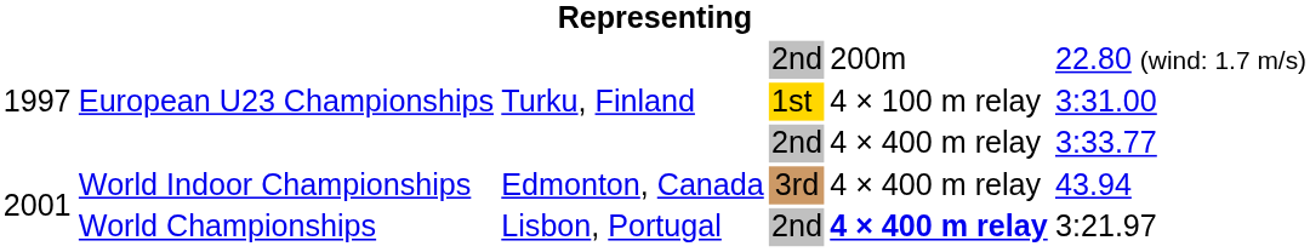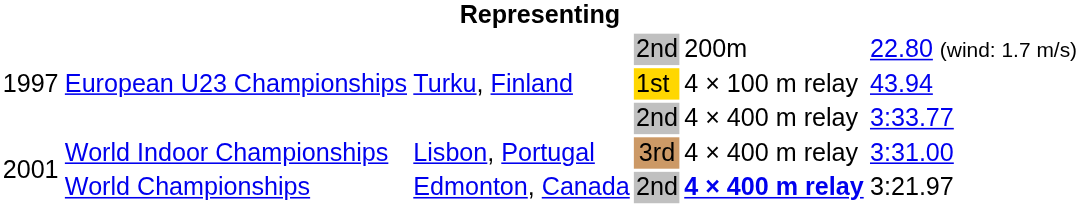European U23 Championships / 1st | column 6: 3:31.00 -> 43.94
World Indoor Championships | column 3: Edmonton, Canada -> Lisbon, Portugal
World Indoor Championships | column 6: 43.94 -> 3:31.00
World Championships | column 3: Lisbon, Portugal -> Edmonton, Canada
